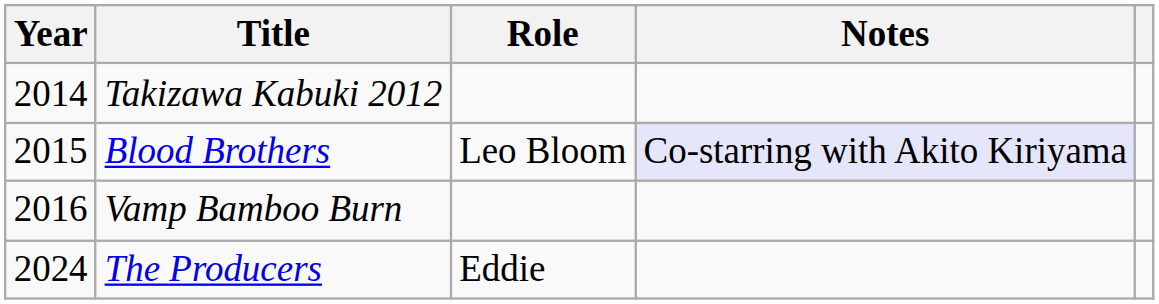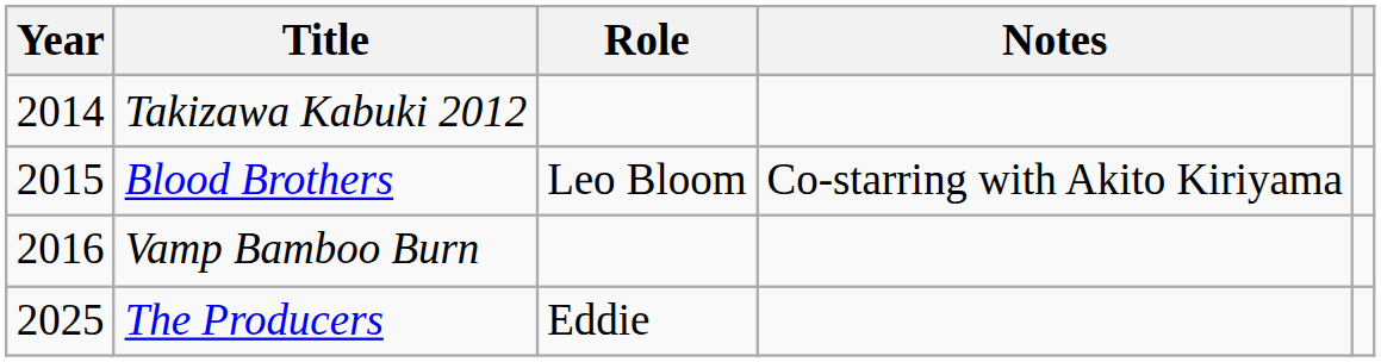Blood Brothers | Notes: lavender background -> no background
The Producers | Year: 2024 -> 2025
